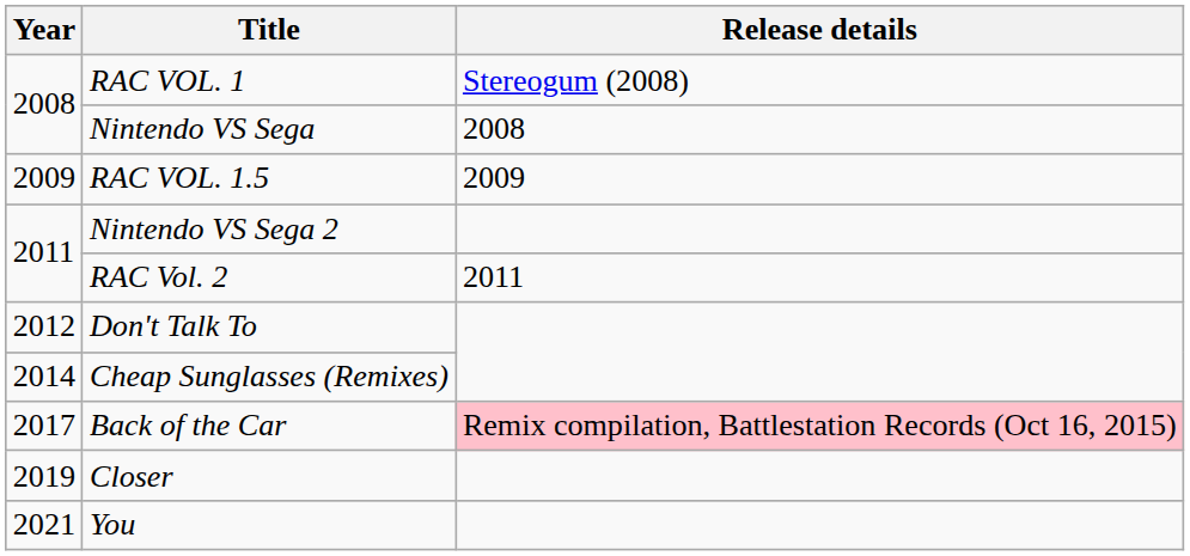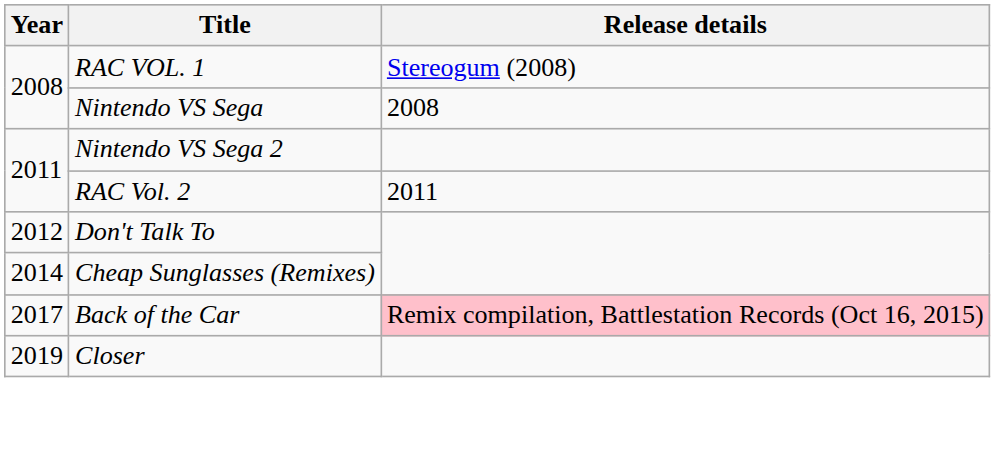- row: 2009 | RAC VOL. 1.5 | 2009
- row: 2021 | You
